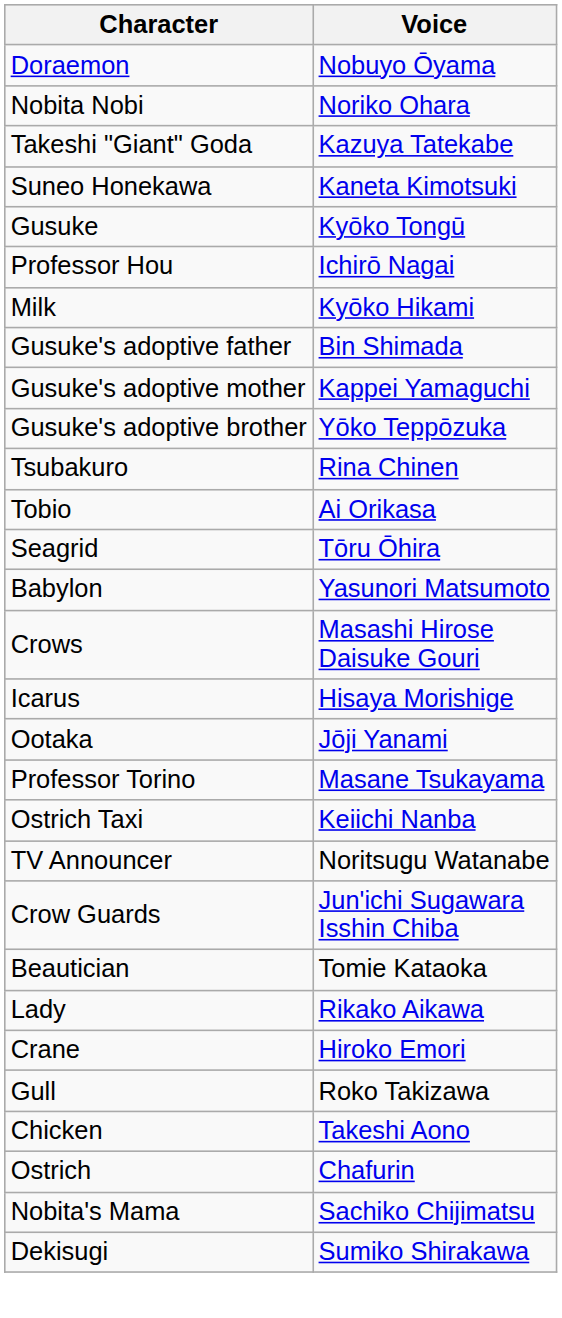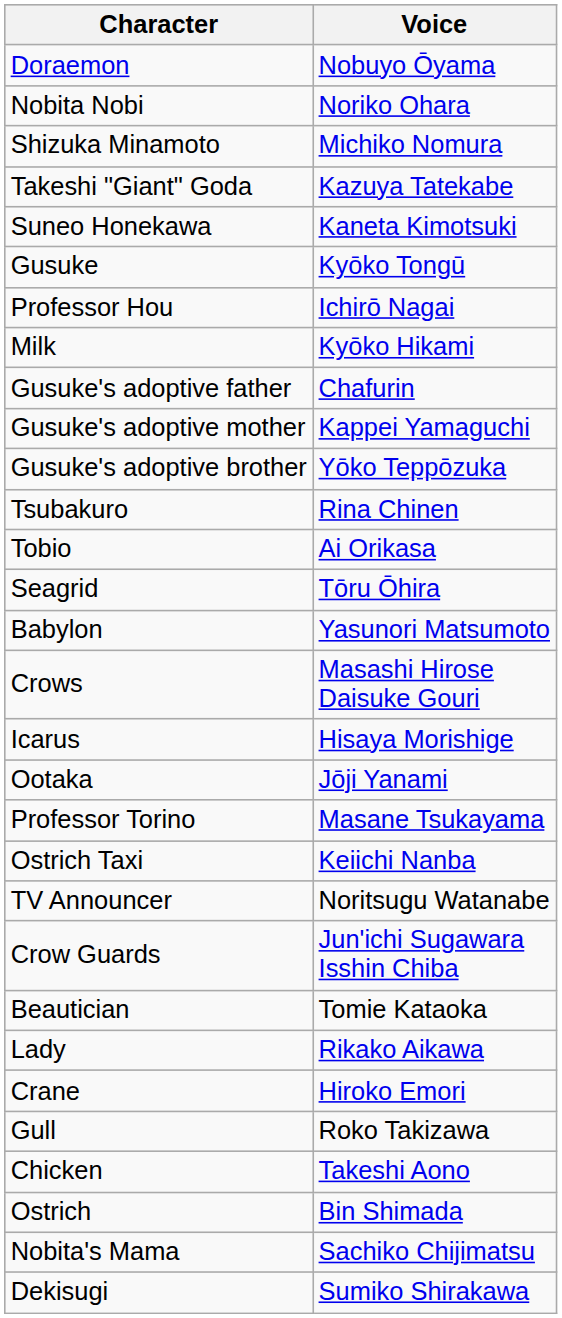+ row: Shizuka Minamoto | Michiko Nomura
Gusuke's adoptive father | Voice: Bin Shimada -> Chafurin
Ostrich | Voice: Chafurin -> Bin Shimada
